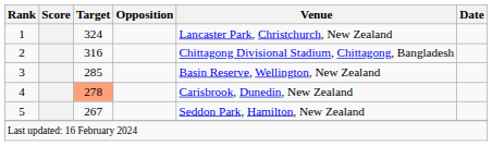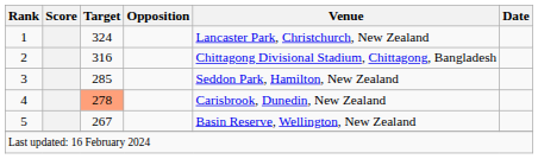3 | Venue: Basin Reserve, Wellington, New Zealand -> Seddon Park, Hamilton, New Zealand
5 | Venue: Seddon Park, Hamilton, New Zealand -> Basin Reserve, Wellington, New Zealand
